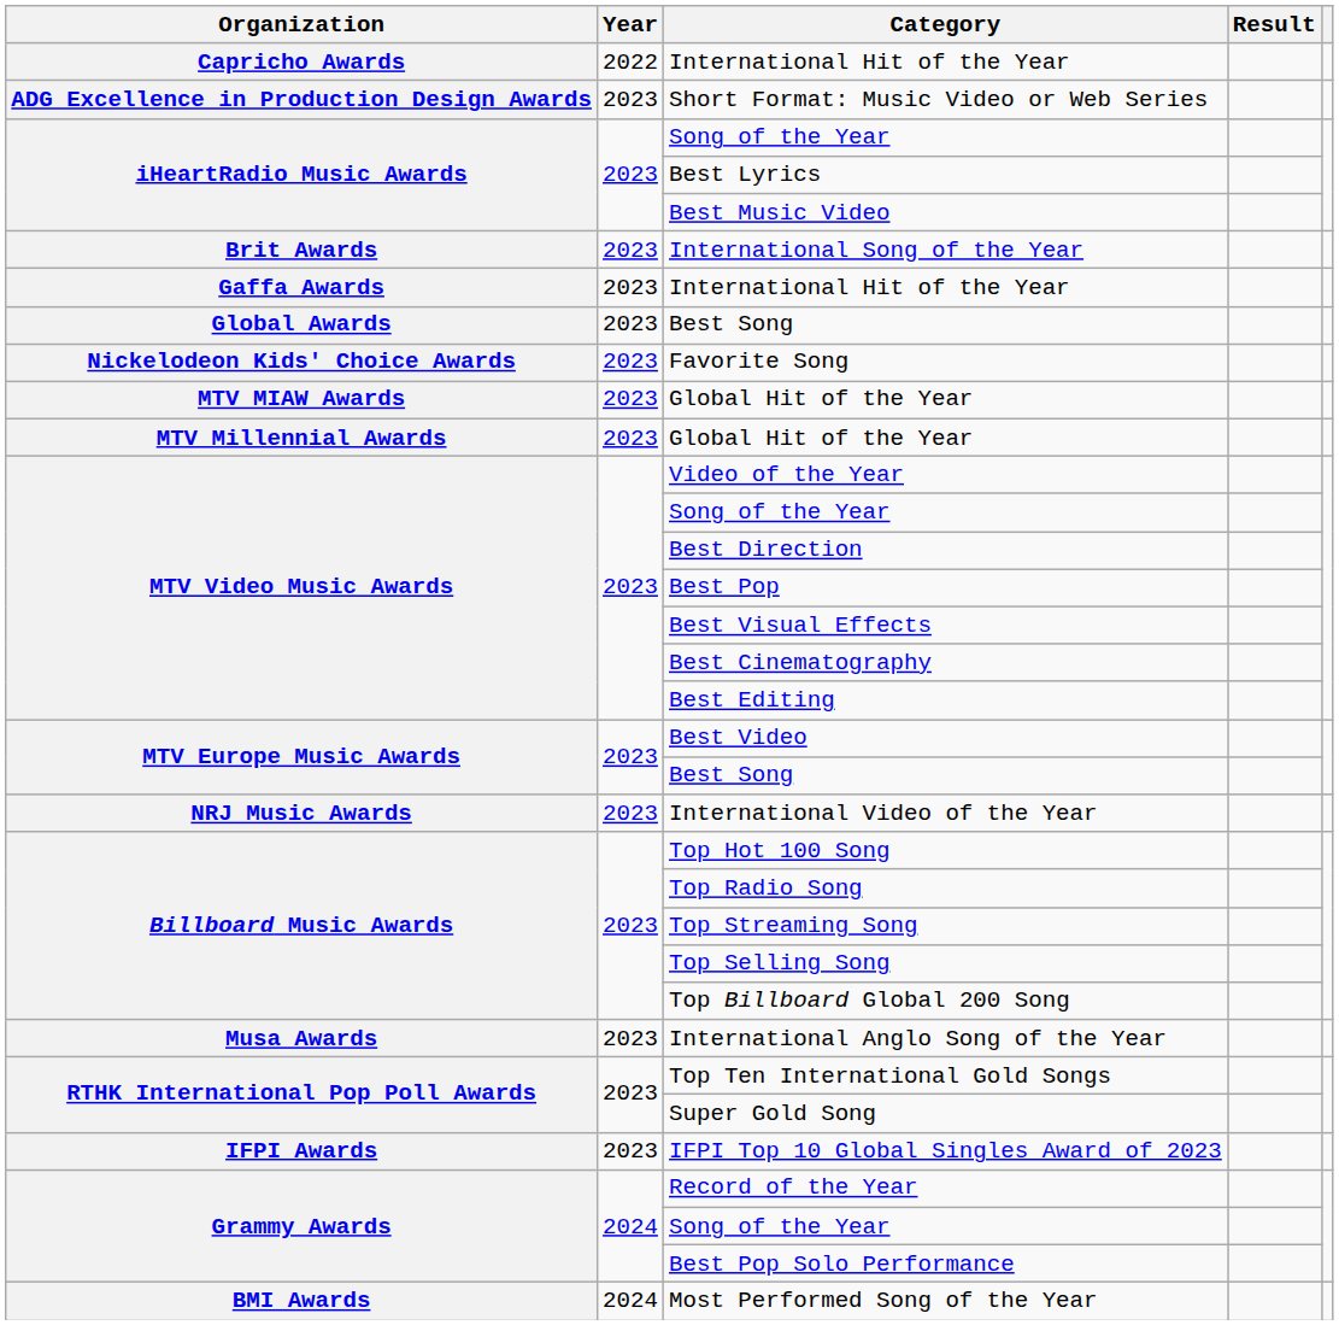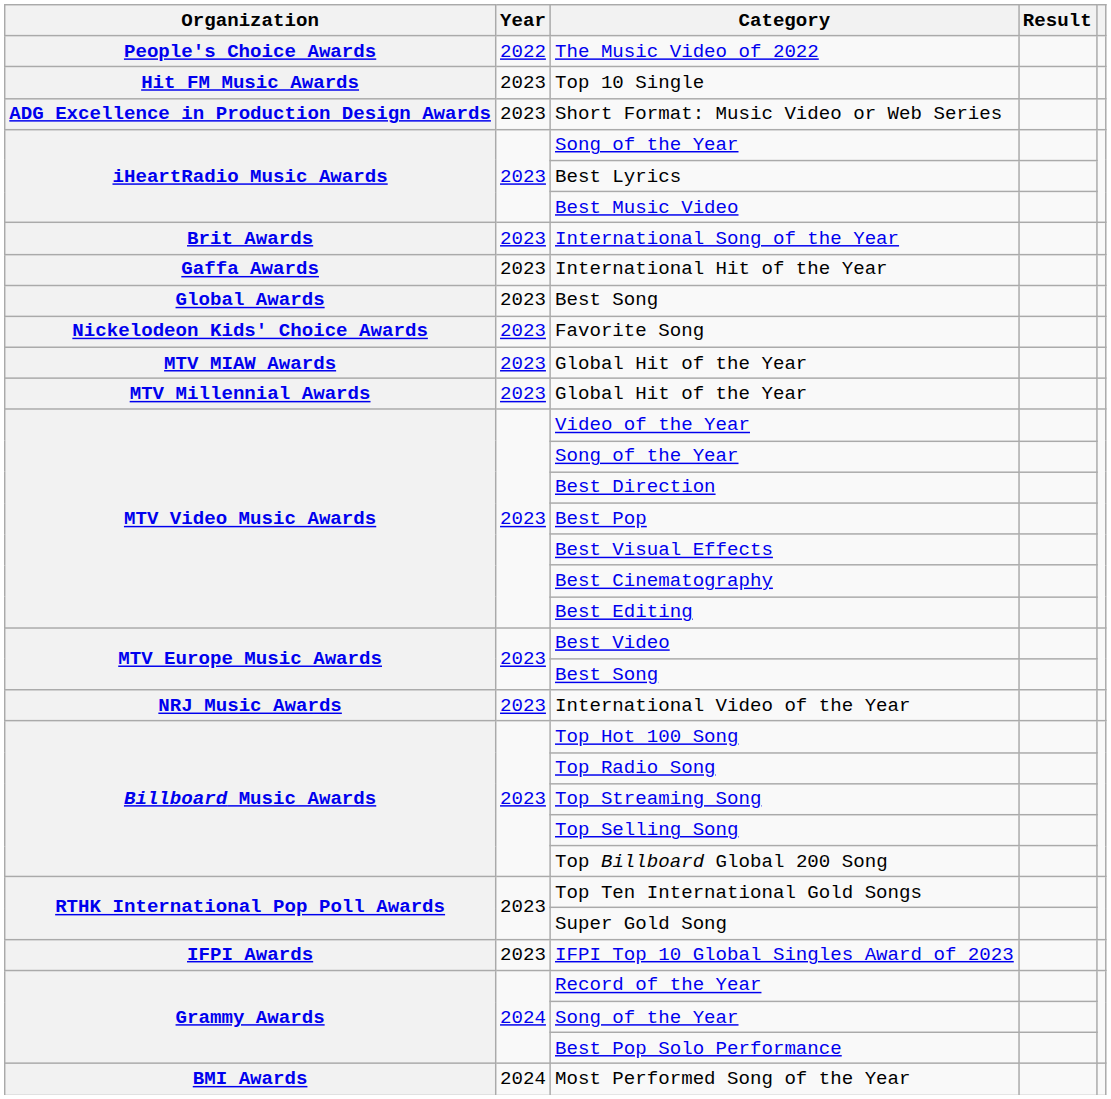+ row: People's Choice Awards | 2022 | The Music Video of 2022
- row: Capricho Awards | 2022 | International Hit of the Year
+ row: Hit FM Music Awards | 2023 | Top 10 Single
- row: Musa Awards | 2023 | International Anglo Song of the Year
